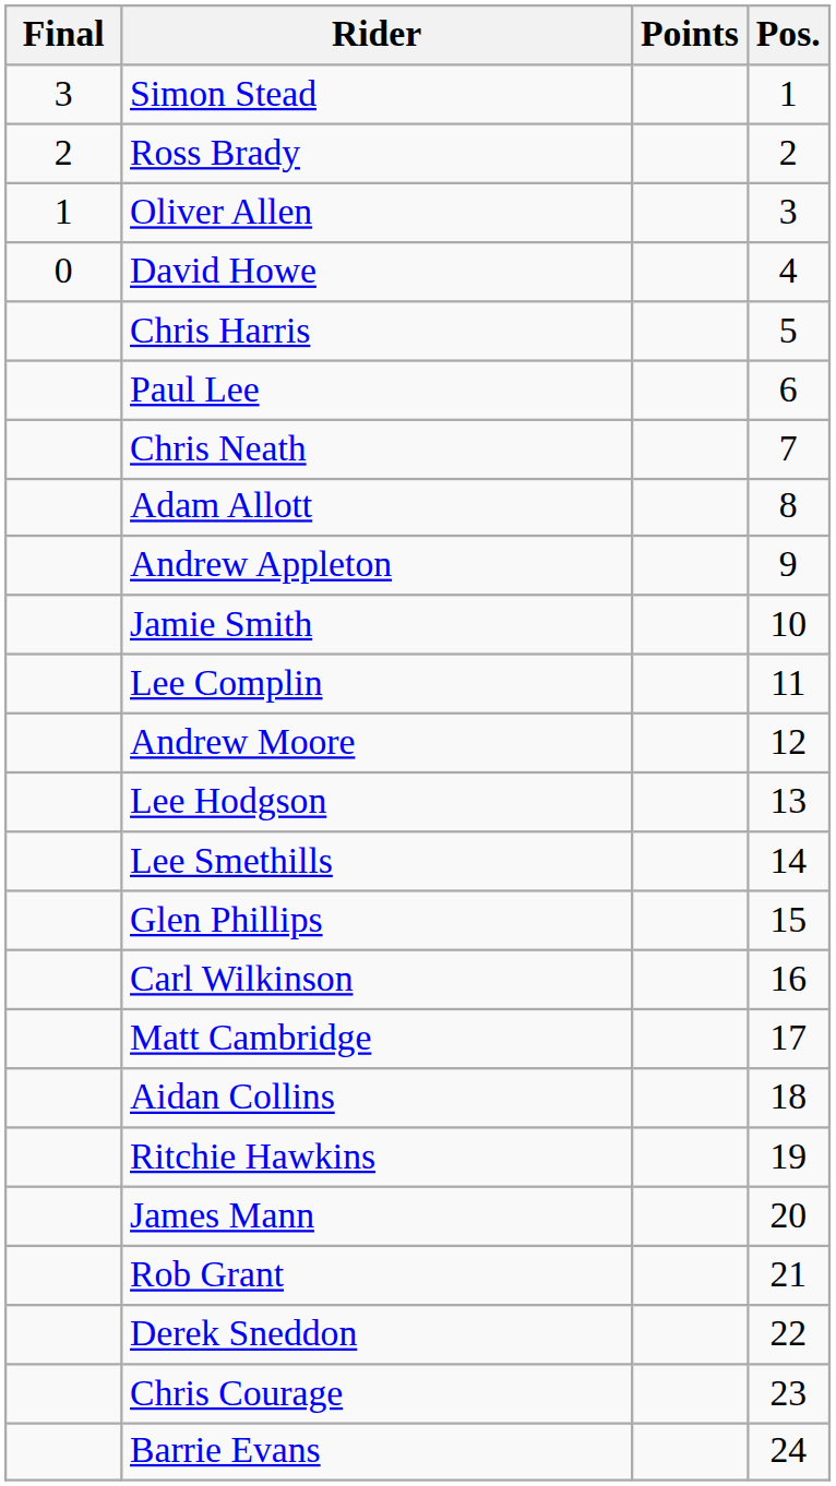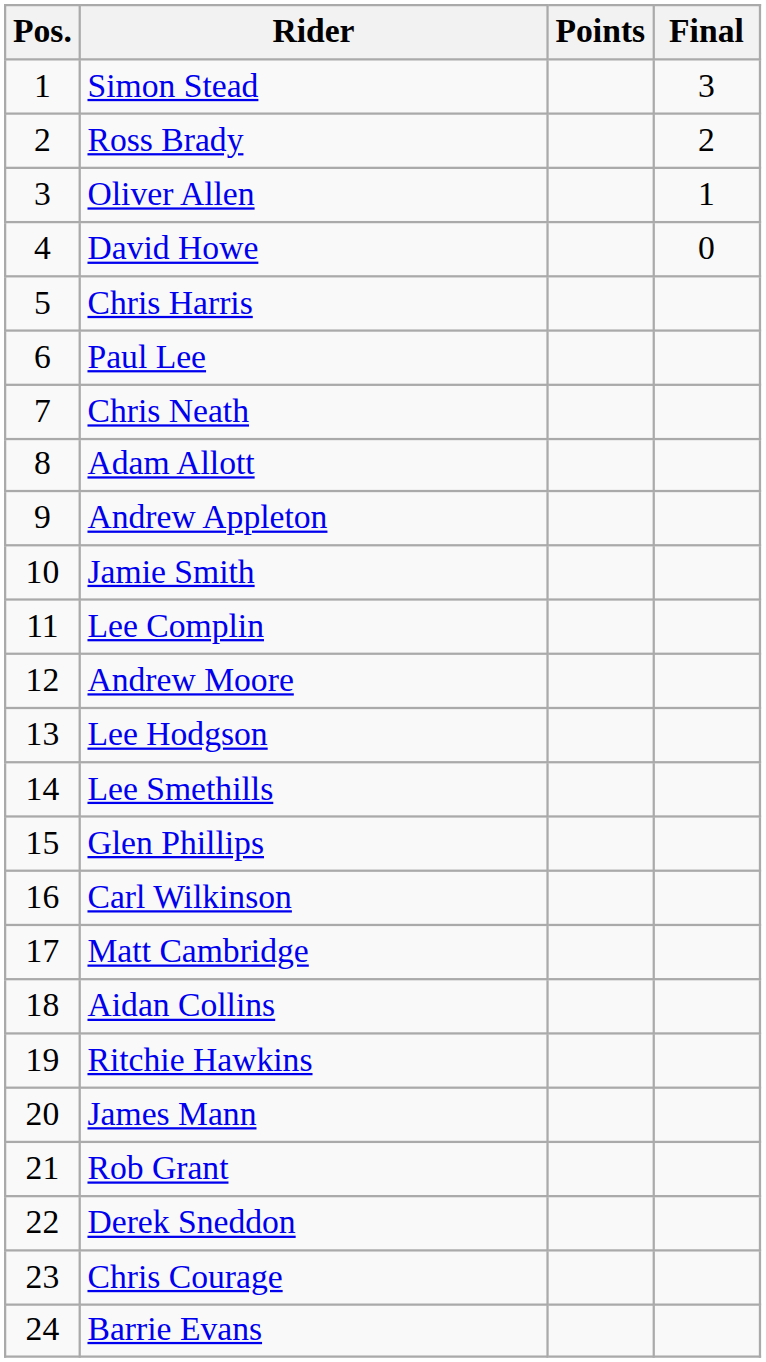columns swapped: Pos. <-> Final
